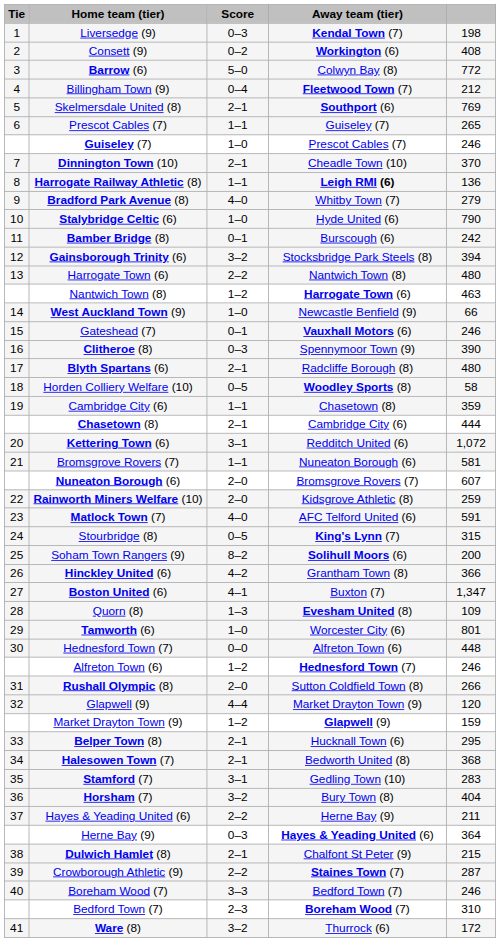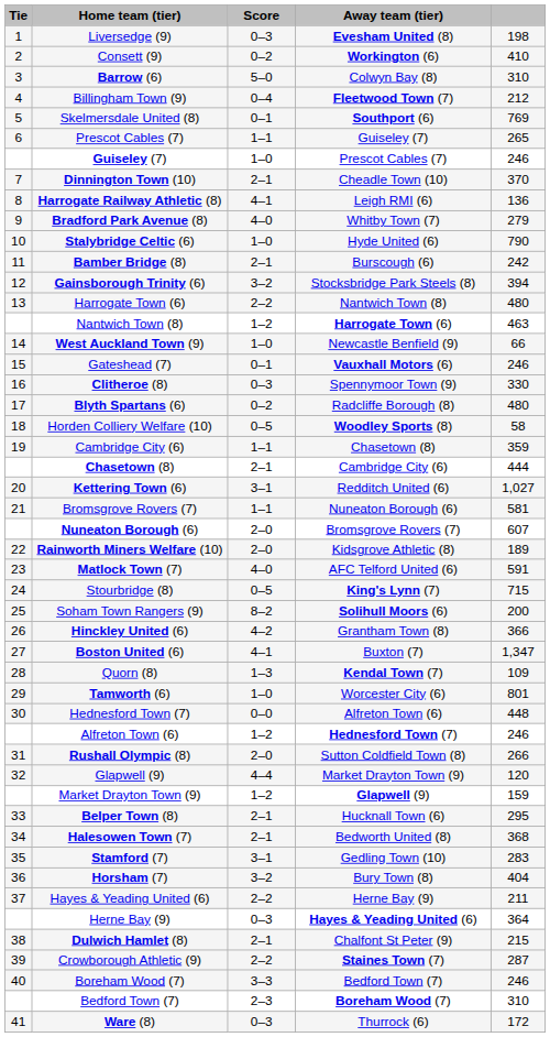Liversedge (9) | Away team (tier): Kendal Town (7) -> Evesham United (8)
Consett (9) | column 5: 408 -> 410
Barrow (6) | column 5: 772 -> 310
Skelmersdale United (8) | Score: 2–1 -> 0–1
Harrogate Railway Athletic (8) | Score: 1–1 -> 4–1
Harrogate Railway Athletic (8) | Away team (tier): bold -> normal
Bamber Bridge (8) | Score: 0–1 -> 2–1
Clitheroe (8) | column 5: 390 -> 330
Blyth Spartans (6) | Score: 2–1 -> 0–2
Kettering Town (6) | column 5: 1,072 -> 1,027
Rainworth Miners Welfare (10) | column 5: 259 -> 189
Stourbridge (8) | column 5: 315 -> 715
Quorn (8) | Away team (tier): Evesham United (8) -> Kendal Town (7)
Ware (8) | Score: 3–2 -> 0–3
